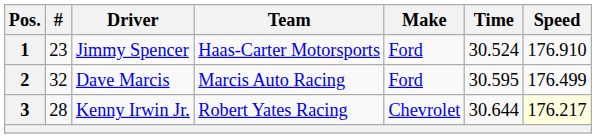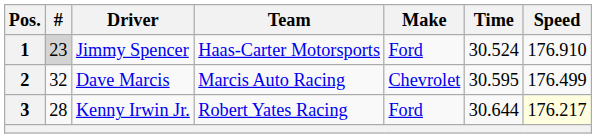1 | #: no background -> lightgrey background
2 | Make: Ford -> Chevrolet
3 | Make: Chevrolet -> Ford
